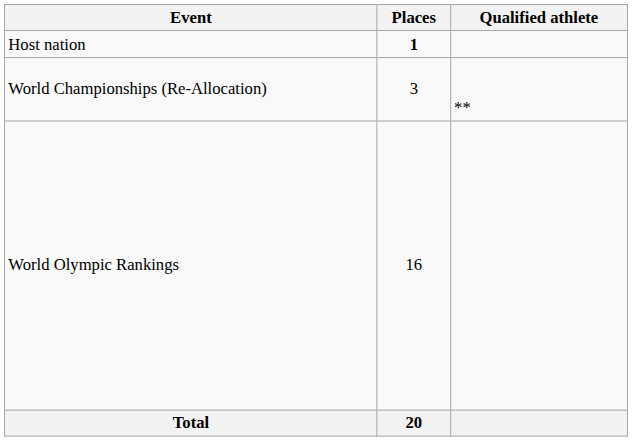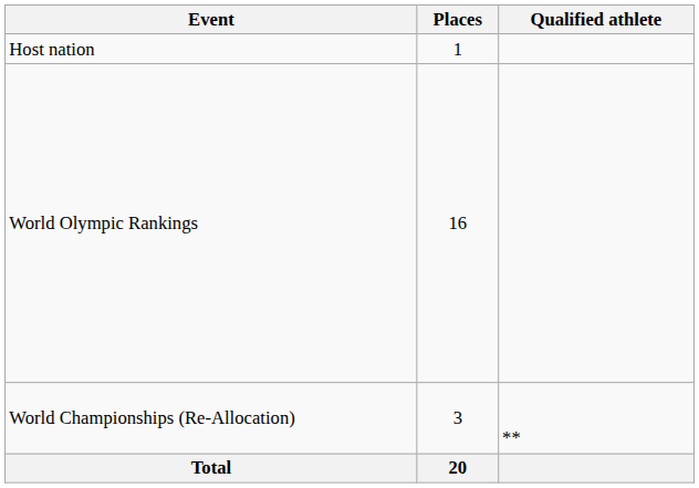Host nation | Places: bold -> normal
rows swapped: World Olympic Rankings <-> World Championships (Re-Allocation)
